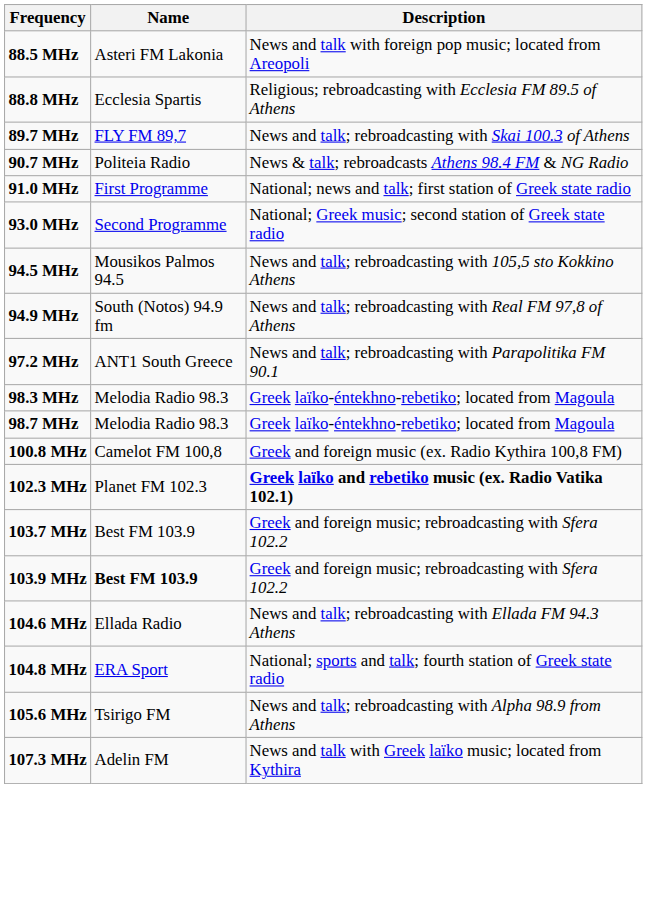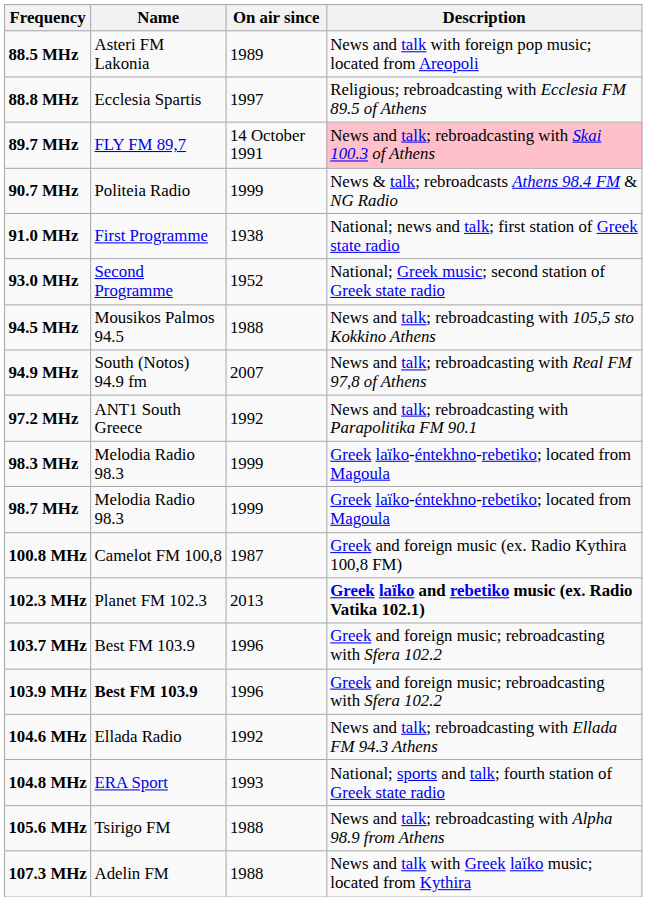+ column: On air since | 1989 | 1997 | 14 October 1991 | 1999 | 1938 | 1952 | 1988 | 2007 | 1992 | 1999 | 1999 | 1987 | 2013 | 1996 | 1996 | 1992 | 1993 | 1988 | 1988
89.7 MHz | Description: no background -> pink background
